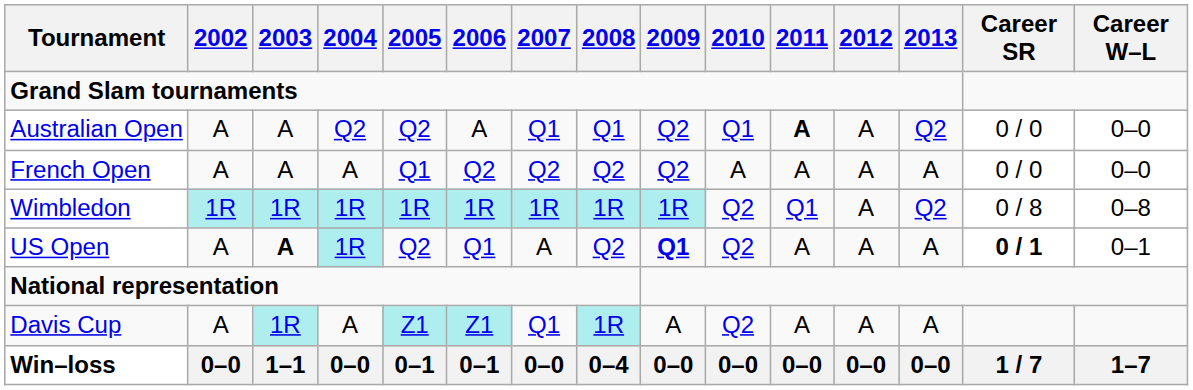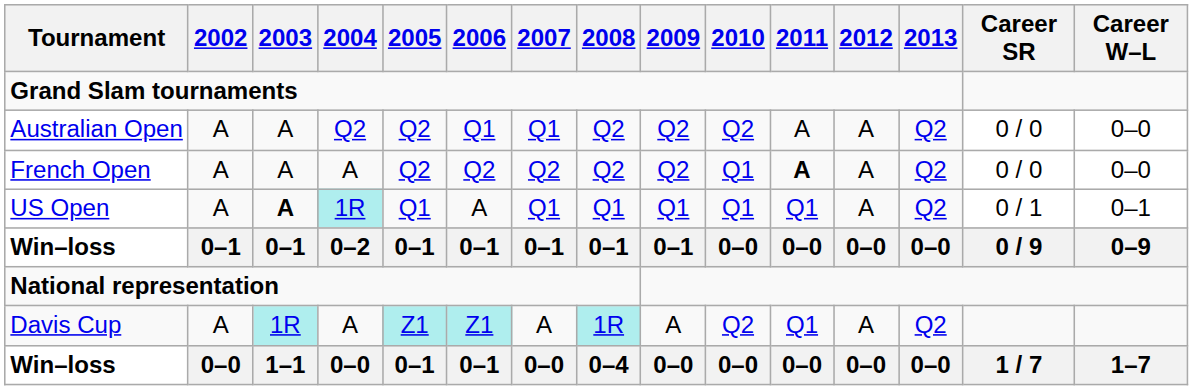Australian Open | 2006: A -> Q1
Australian Open | 2008: Q1 -> Q2
Australian Open | 2010: Q1 -> Q2
Australian Open | 2011: bold -> normal
French Open | 2005: Q1 -> Q2
French Open | 2010: A -> Q1
French Open | 2011: normal -> bold
French Open | 2013: A -> Q2
- row: Wimbledon | 1R | 1R | 1R | 1R | 1R | 1R | 1R | 1R | Q2 | Q1 | A | Q2 | 0 / 8 | 0–8
US Open | 2005: Q2 -> Q1
US Open | 2006: Q1 -> A
US Open | 2007: A -> Q1
US Open | 2008: Q2 -> Q1
US Open | 2009: bold -> normal
US Open | 2010: Q2 -> Q1
US Open | 2011: A -> Q1
US Open | 2013: A -> Q2
US Open | Career SR: bold -> normal
+ row: Win–loss | 0–1 | 0–1 | 0–2 | 0–1 | 0–1 | 0–1 | 0–1 | 0–1 | 0–0 | 0–0 | 0–0 | 0–0 | 0 / 9 | 0–9
Davis Cup | 2007: Q1 -> A
Davis Cup | 2011: A -> Q1
Davis Cup | 2013: A -> Q2
